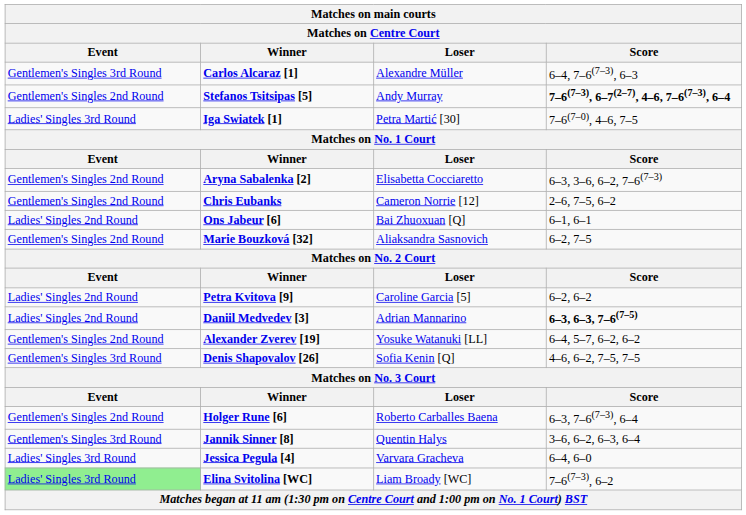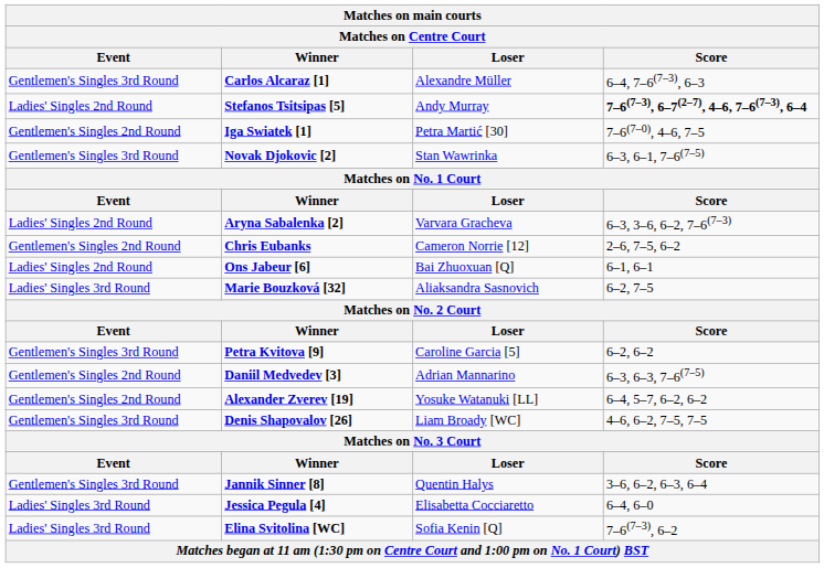Stefanos Tsitsipas [5] | Event: Gentlemen's Singles 2nd Round -> Ladies' Singles 2nd Round
Iga Swiatek [1] | Event: Ladies' Singles 3rd Round -> Gentlemen's Singles 2nd Round
+ row: Gentlemen's Singles 3rd Round | Novak Djokovic [2] | Stan Wawrinka | 6–3, 6–1, 7–6(7–5)
Aryna Sabalenka [2] | Event: Gentlemen's Singles 2nd Round -> Ladies' Singles 2nd Round
Aryna Sabalenka [2] | Loser: Elisabetta Cocciaretto -> Varvara Gracheva
Marie Bouzková [32] | Event: Gentlemen's Singles 2nd Round -> Ladies' Singles 3rd Round
Petra Kvitova [9] | Event: Ladies' Singles 2nd Round -> Gentlemen's Singles 3rd Round
Daniil Medvedev [3] | Event: Ladies' Singles 2nd Round -> Gentlemen's Singles 2nd Round
Daniil Medvedev [3] | Score: bold -> normal
Denis Shapovalov [26] | Loser: Sofia Kenin [Q] -> Liam Broady [WC]
- row: Gentlemen's Singles 2nd Round | Holger Rune [6] | Roberto Carballes Baena | 6–3, 7–6(7–3), 6–4
Jessica Pegula [4] | Loser: Varvara Gracheva -> Elisabetta Cocciaretto
Elina Svitolina [WC] | Event: lightgreen background -> no background
Elina Svitolina [WC] | Loser: Liam Broady [WC] -> Sofia Kenin [Q]
